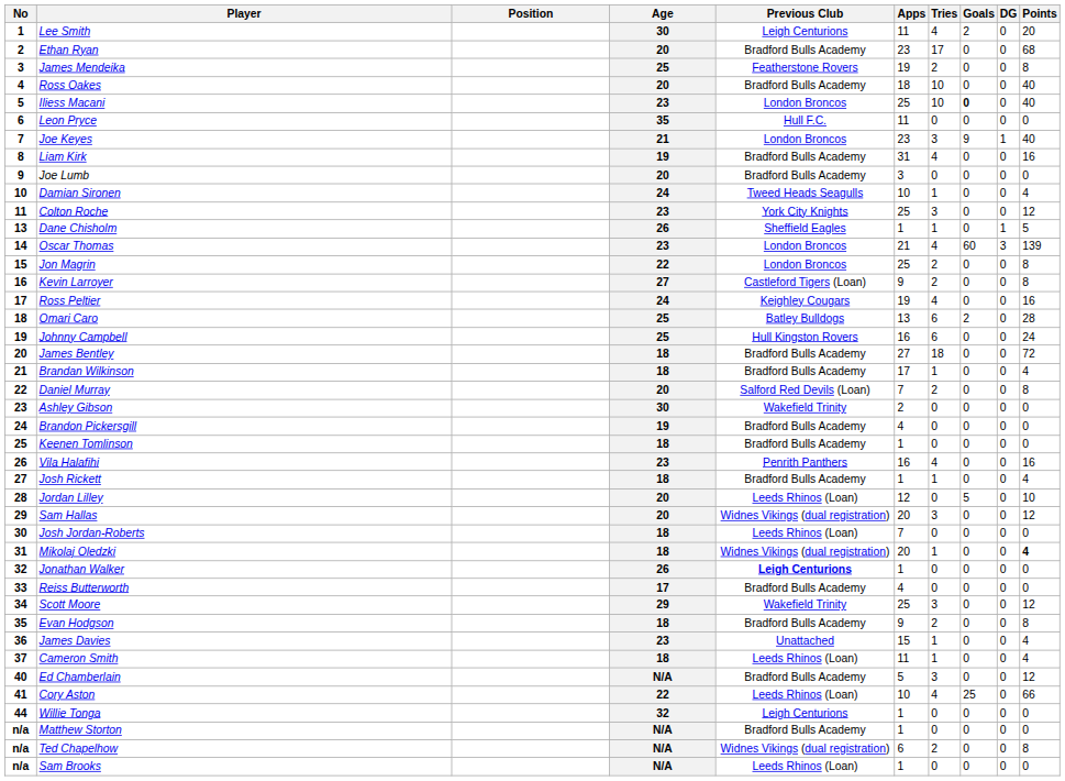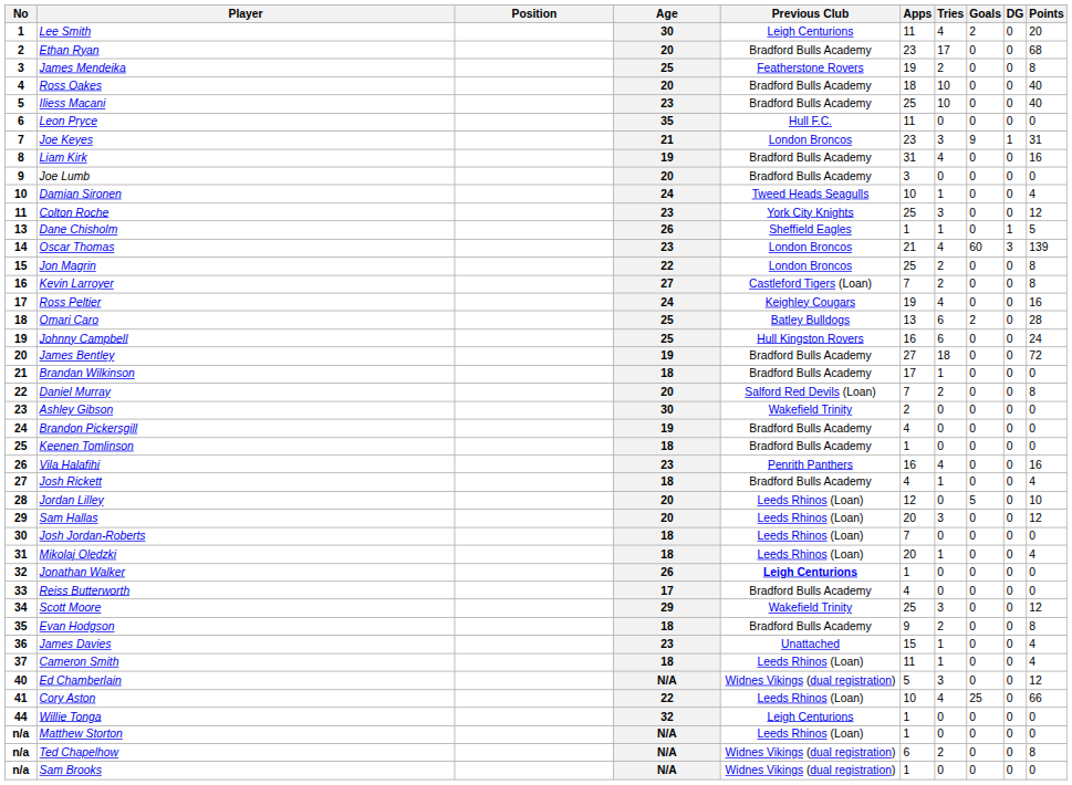Iliess Macani | Previous Club: London Broncos -> Bradford Bulls Academy
Iliess Macani | Goals: bold -> normal
Joe Keyes | Points: 40 -> 31
Kevin Larroyer | Apps: 9 -> 7
James Bentley | Age: 18 -> 19
Brandan Wilkinson | Points: 4 -> 0
Josh Rickett | Apps: 1 -> 4
Sam Hallas | Previous Club: Widnes Vikings (dual registration) -> Leeds Rhinos (Loan)
Mikolaj Oledzki | Previous Club: Widnes Vikings (dual registration) -> Leeds Rhinos (Loan)
Mikolaj Oledzki | Points: bold -> normal
Ed Chamberlain | Previous Club: Bradford Bulls Academy -> Widnes Vikings (dual registration)
Matthew Storton | Previous Club: Bradford Bulls Academy -> Leeds Rhinos (Loan)
Sam Brooks | Previous Club: Leeds Rhinos (Loan) -> Widnes Vikings (dual registration)
